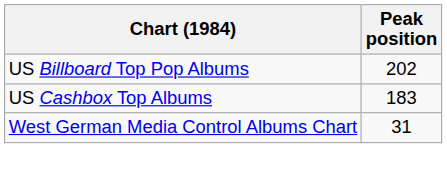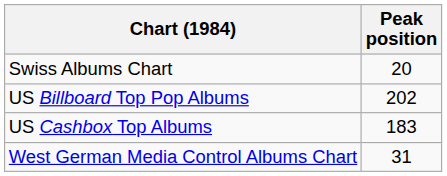+ row: Swiss Albums Chart | 20
